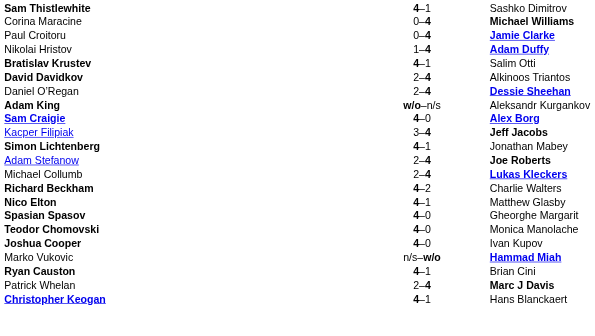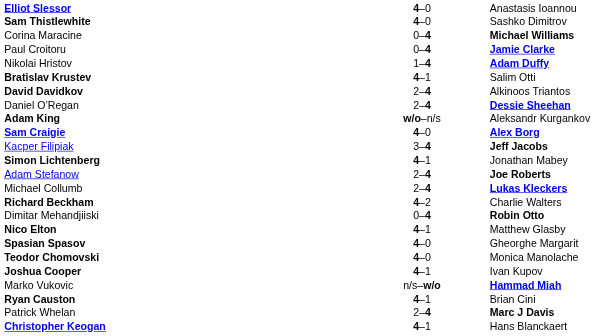+ row: Elliot Slessor | 4–0 | Anastasis Ioannou
Sam Thistlewhite | column 2: 4–1 -> 4–0
+ row: Dimitar Mehandjiiski | 0–4 | Robin Otto
Joshua Cooper | column 2: 4–0 -> 4–1
